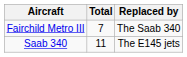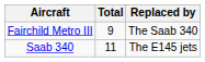Fairchild Metro III | Total: 7 -> 9
